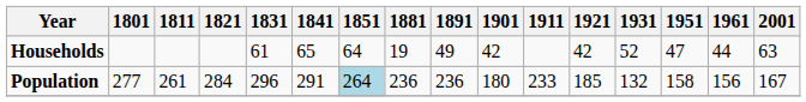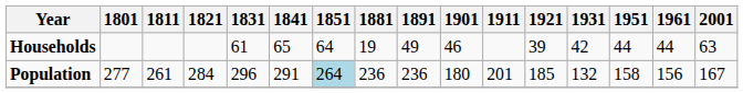Households | 1901: 42 -> 46
Households | 1921: 42 -> 39
Households | 1931: 52 -> 42
Households | 1951: 47 -> 44
Population | 1911: 233 -> 201
